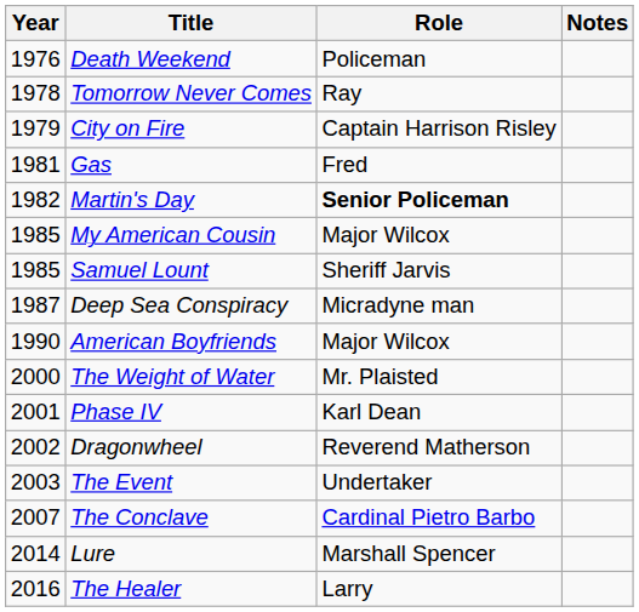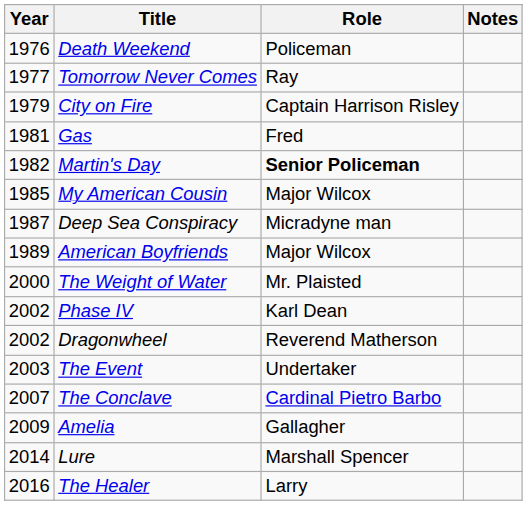Tomorrow Never Comes | Year: 1978 -> 1977
- row: 1985 | Samuel Lount | Sheriff Jarvis
American Boyfriends | Year: 1990 -> 1989
Phase IV | Year: 2001 -> 2002
+ row: 2009 | Amelia | Gallagher
